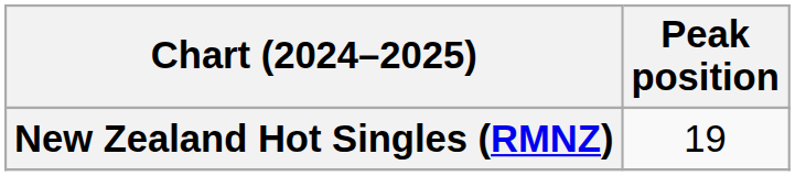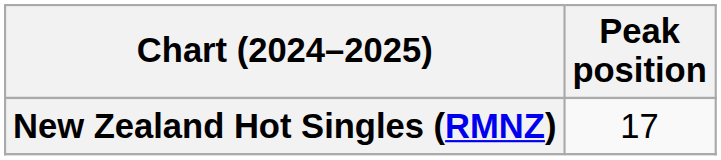New Zealand Hot Singles (RMNZ) | Peak position: 19 -> 17
